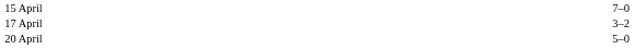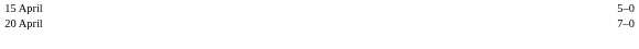15 April | column 3: 7–0 -> 5–0
- row: 17 April | 3–2
20 April | column 3: 5–0 -> 7–0
